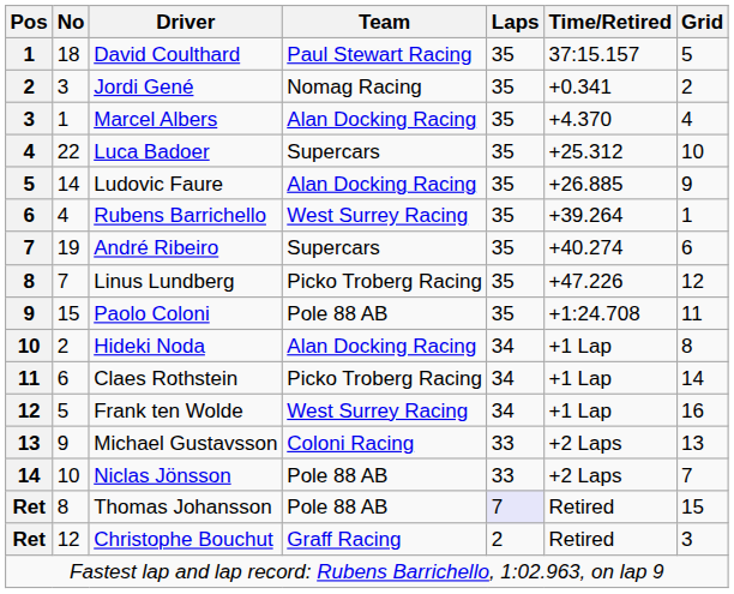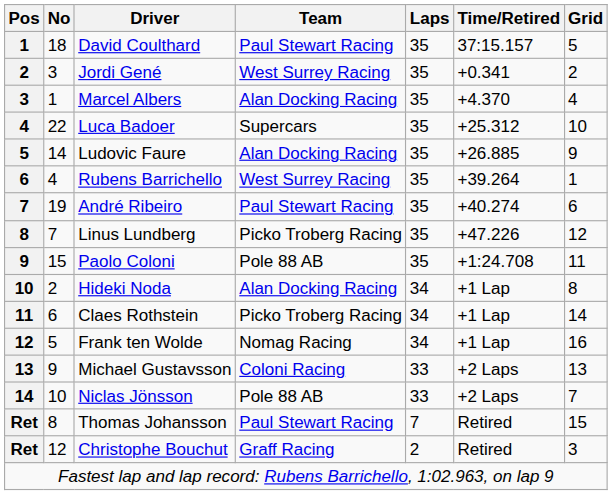Jordi Gené | Team: Nomag Racing -> West Surrey Racing
André Ribeiro | Team: Supercars -> Paul Stewart Racing
Frank ten Wolde | Team: West Surrey Racing -> Nomag Racing
Thomas Johansson | Team: Pole 88 AB -> Paul Stewart Racing
Thomas Johansson | Laps: lavender background -> no background
